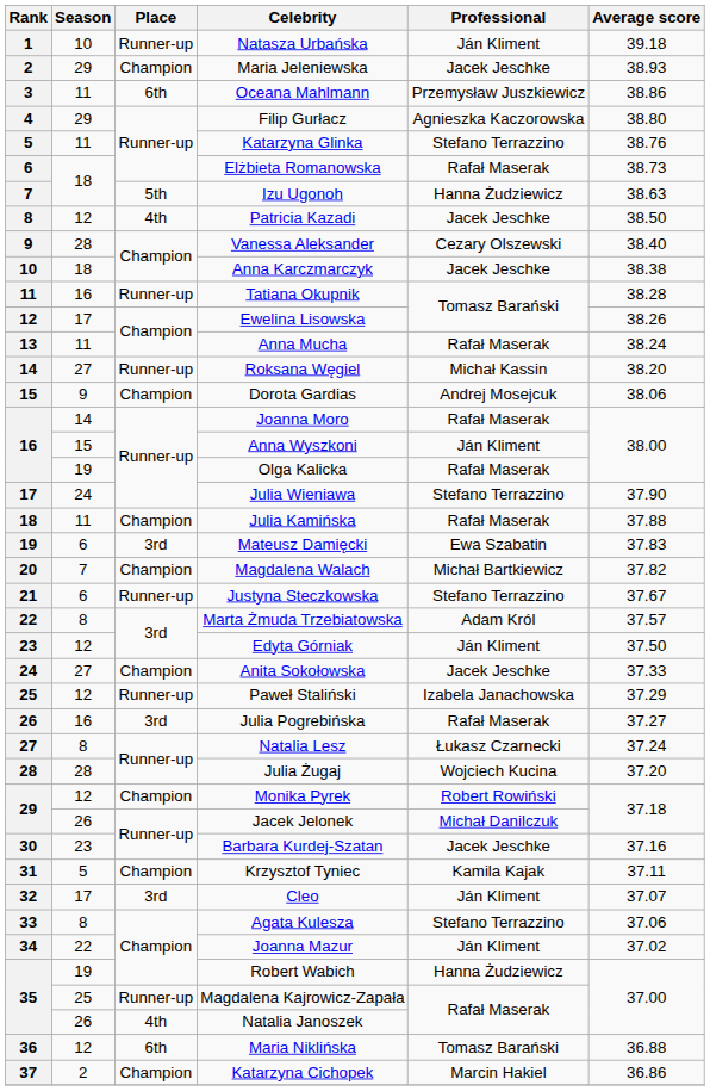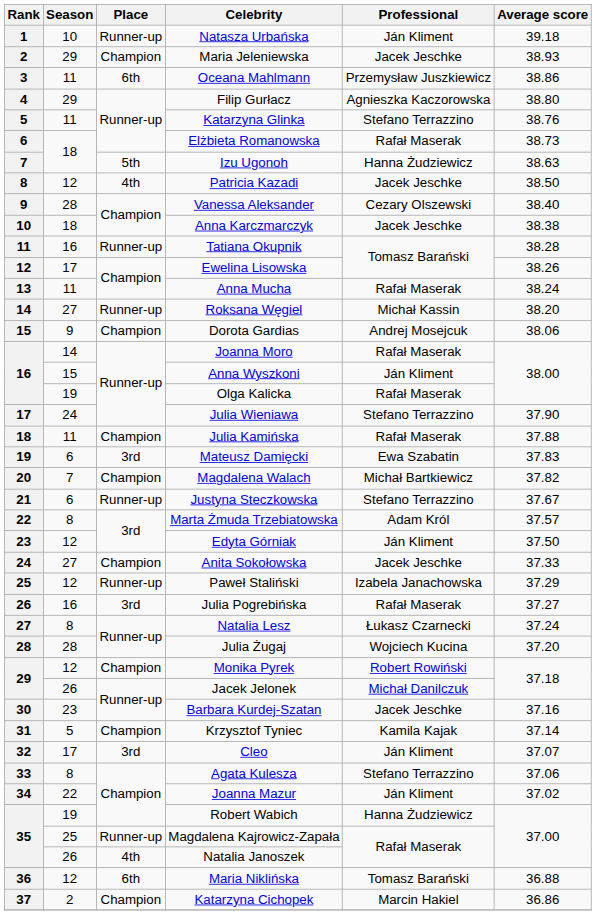Krzysztof Tyniec | Average score: 37.11 -> 37.14
